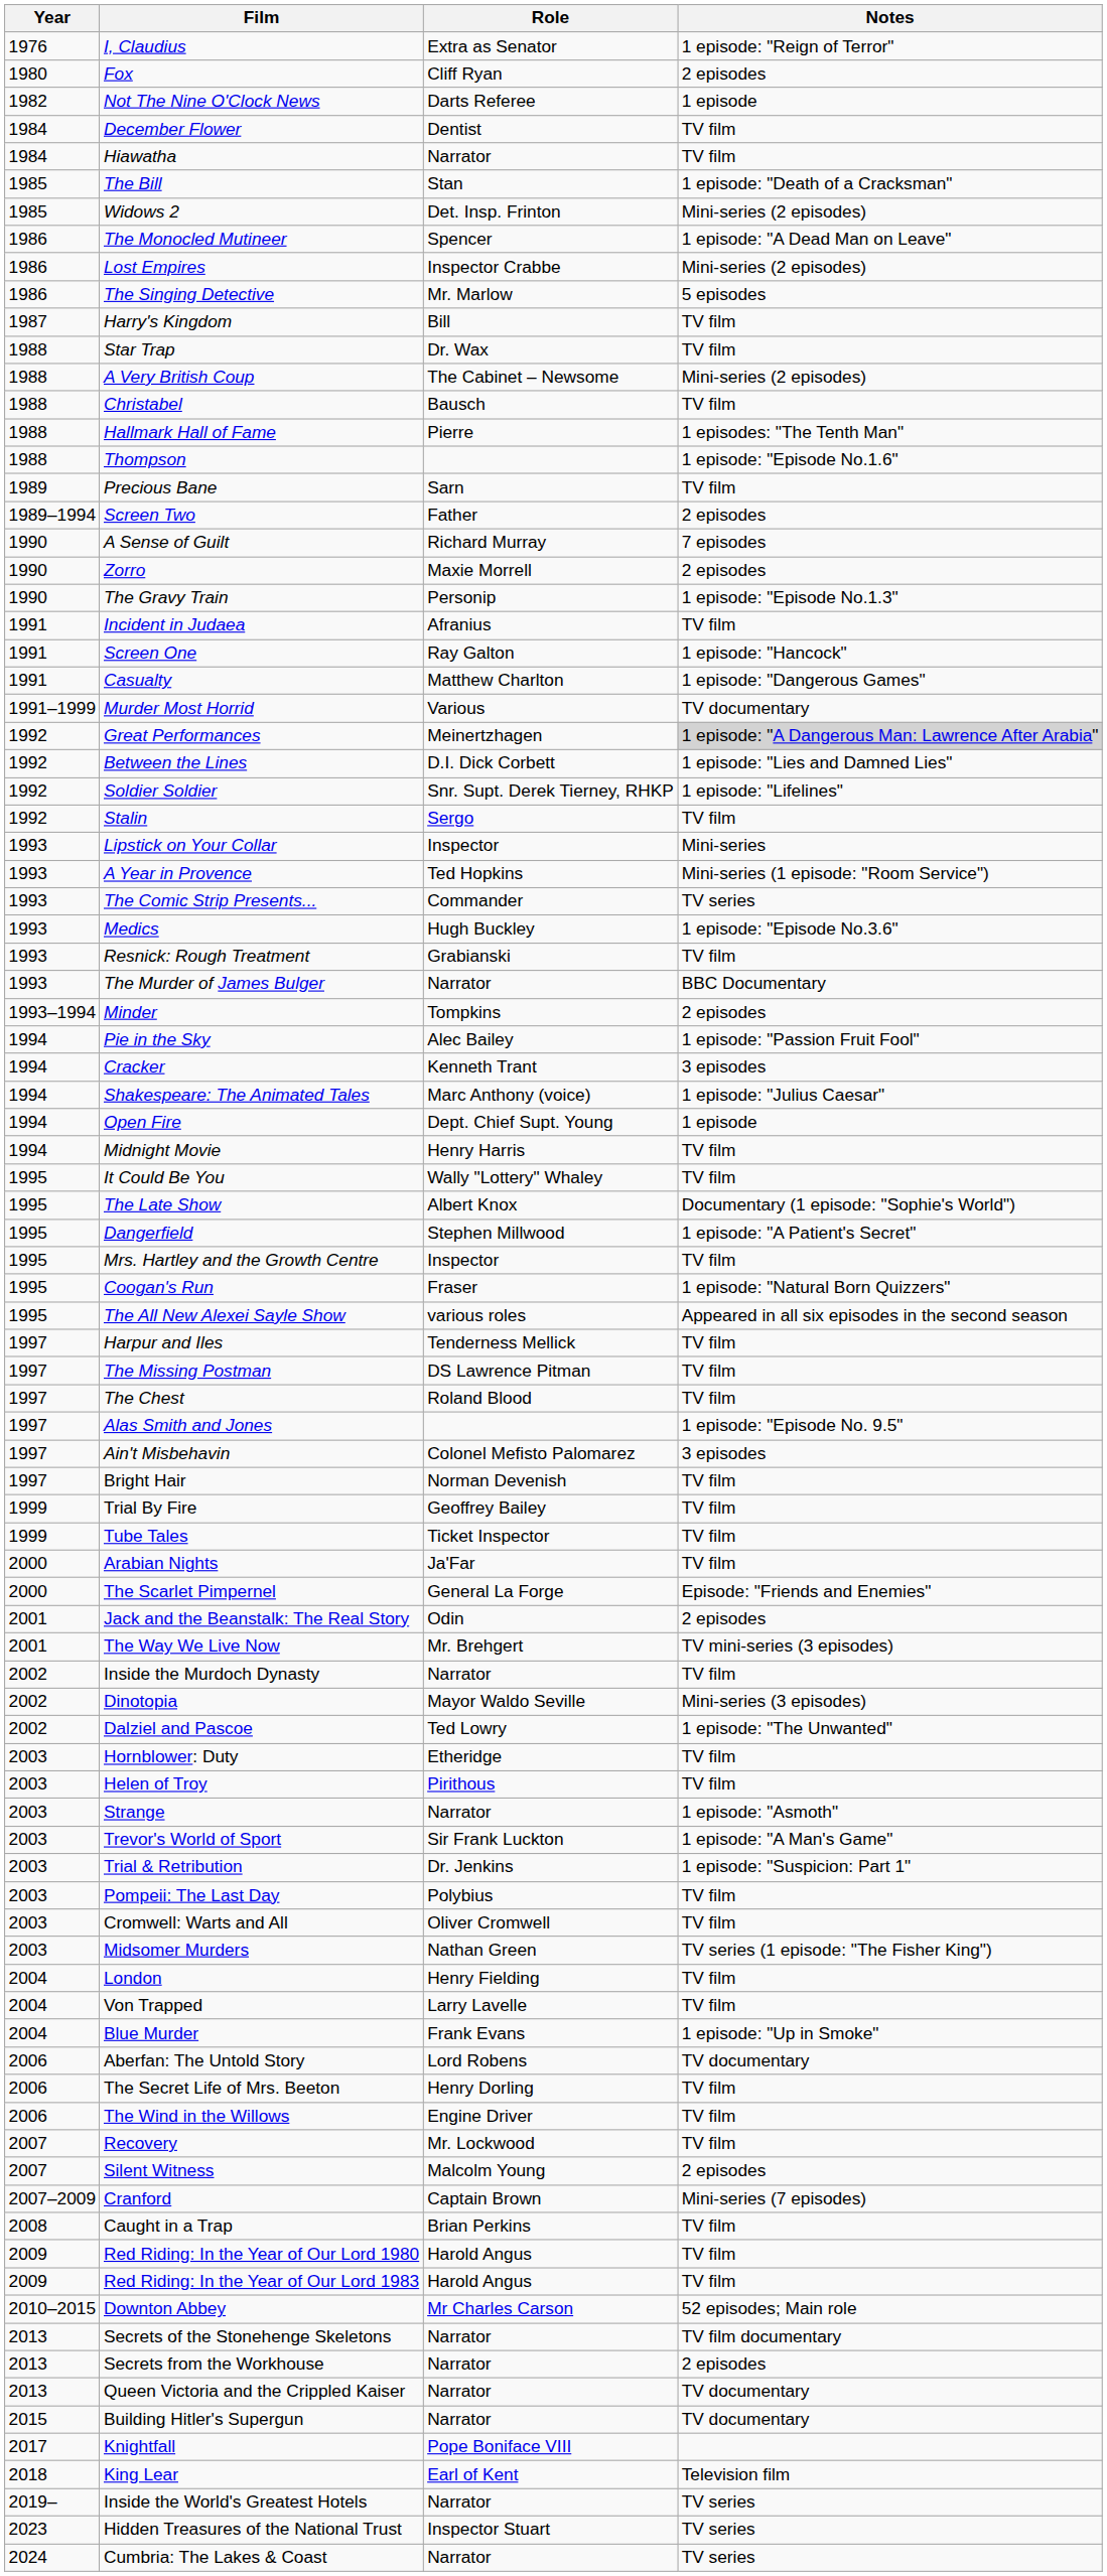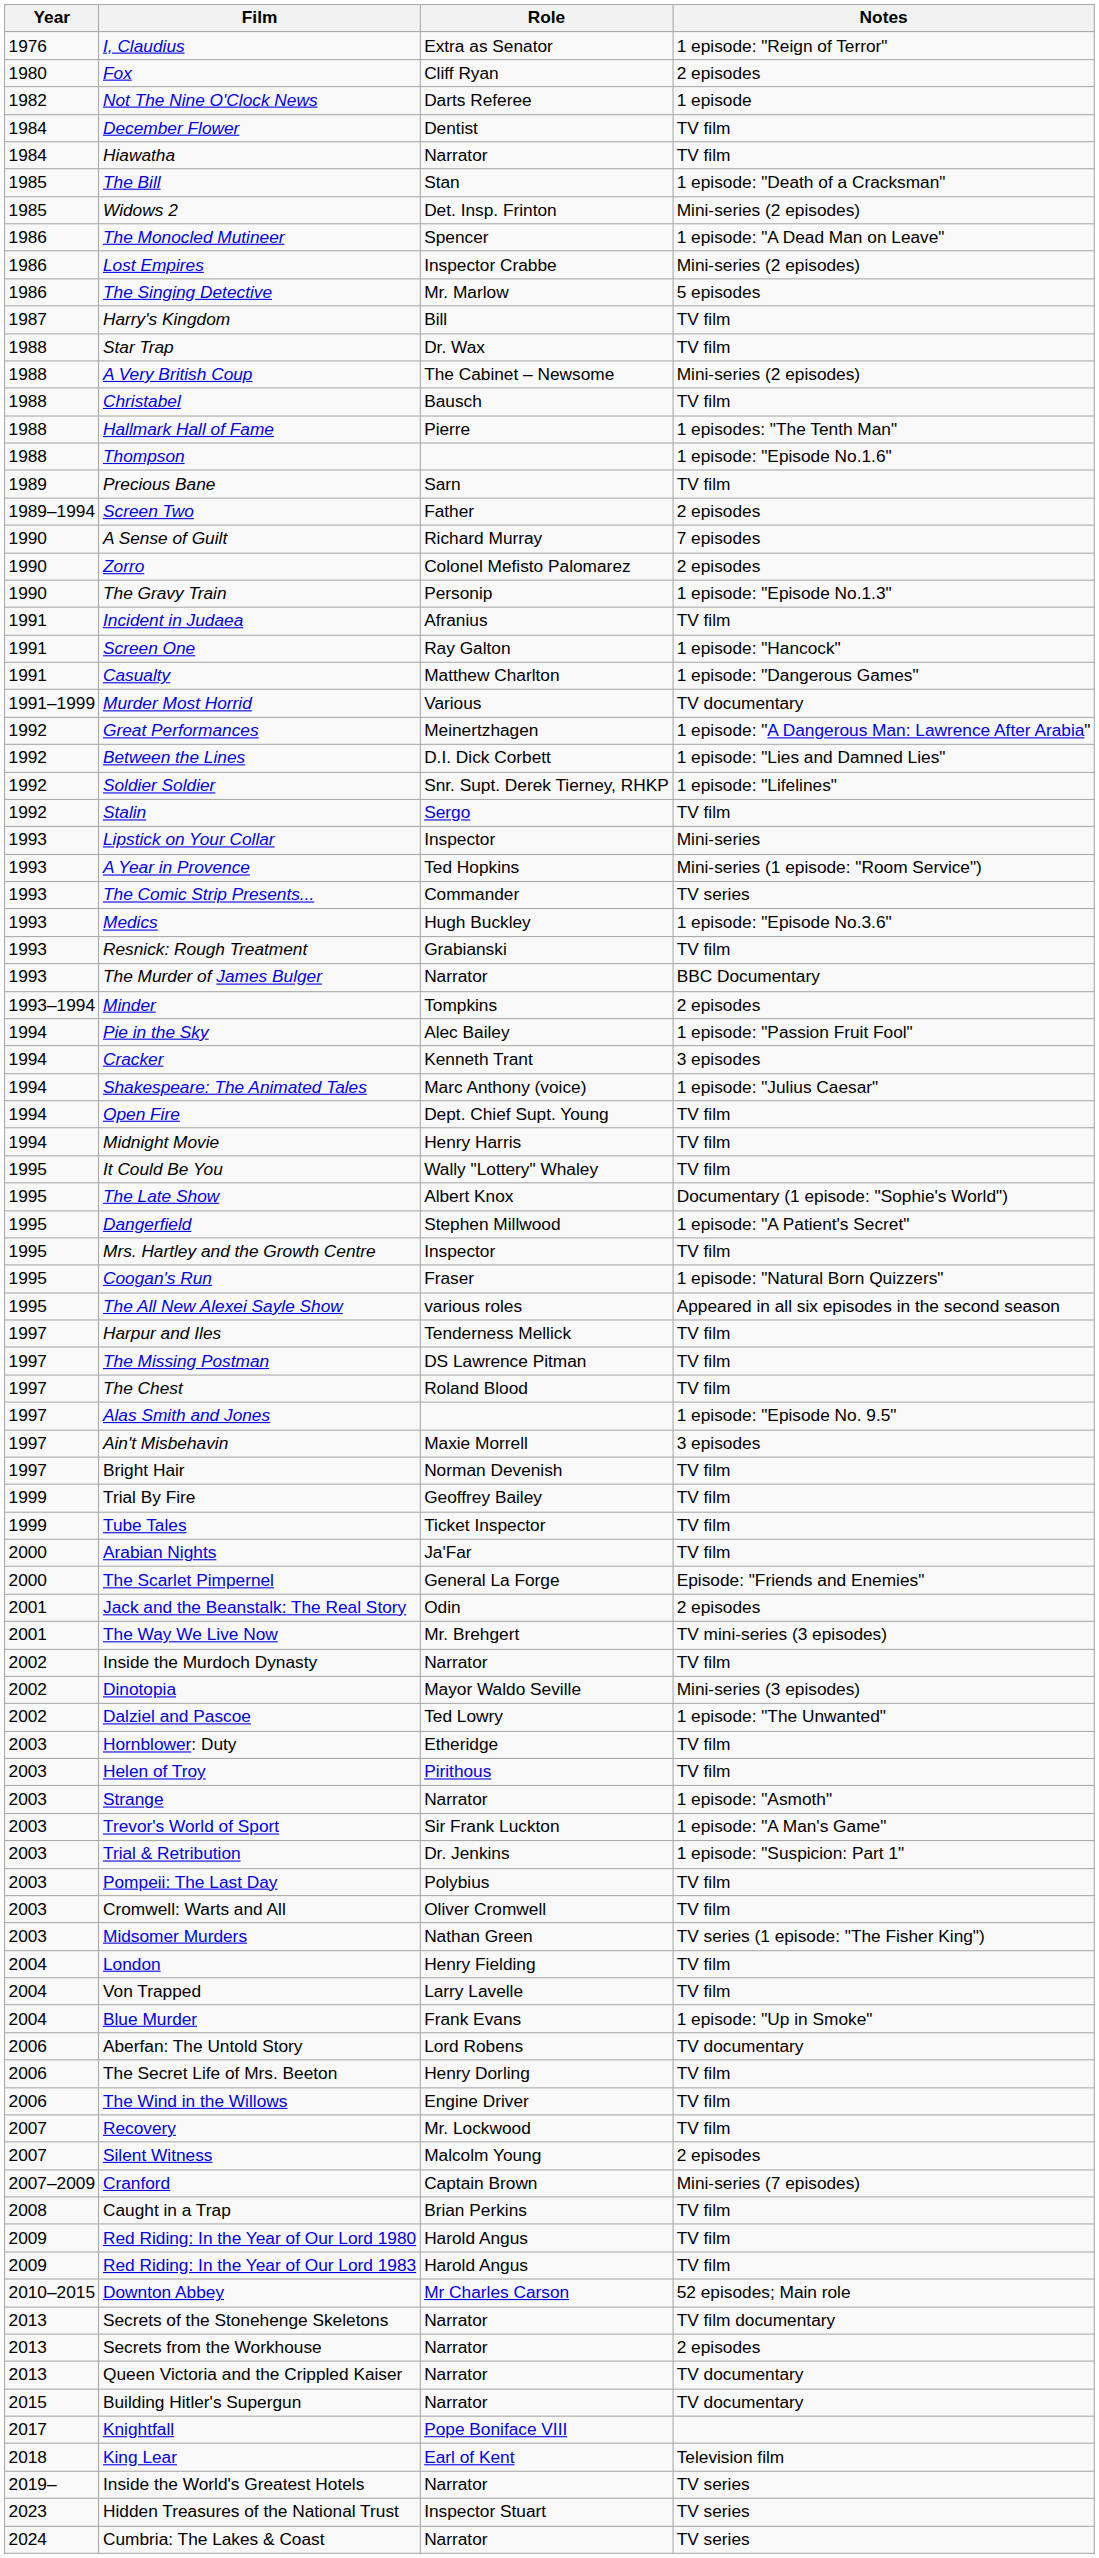Zorro | Role: Maxie Morrell -> Colonel Mefisto Palomarez
Great Performances | Notes: lightgrey background -> no background
Open Fire | Notes: 1 episode -> TV film
Ain't Misbehavin | Role: Colonel Mefisto Palomarez -> Maxie Morrell
